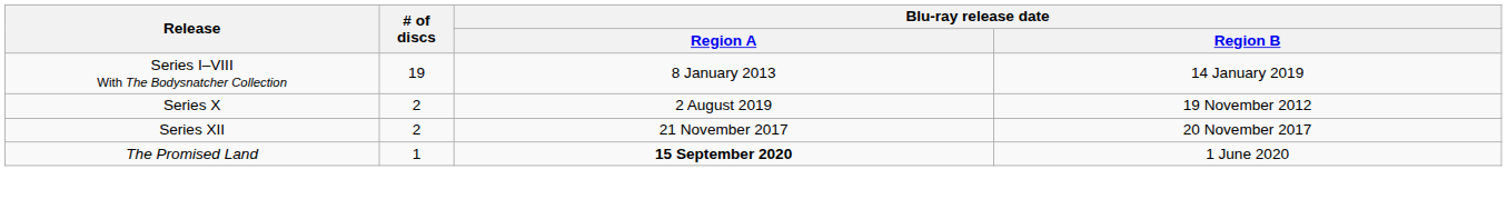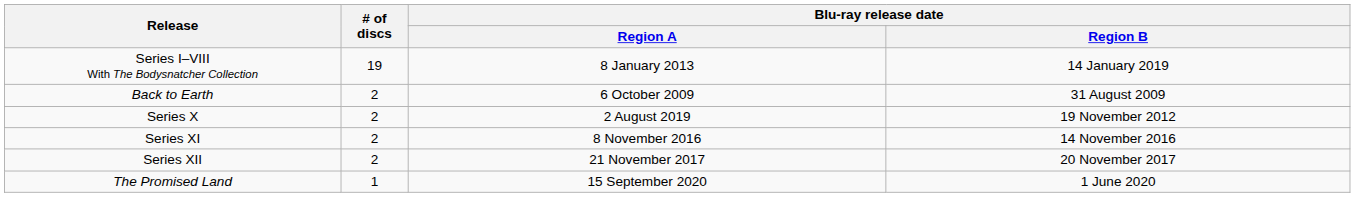+ row: Back to Earth | 2 | 6 October 2009 | 31 August 2009
+ row: Series XI | 2 | 8 November 2016 | 14 November 2016
The Promised Land | Blu-ray release date / Region A: bold -> normal
